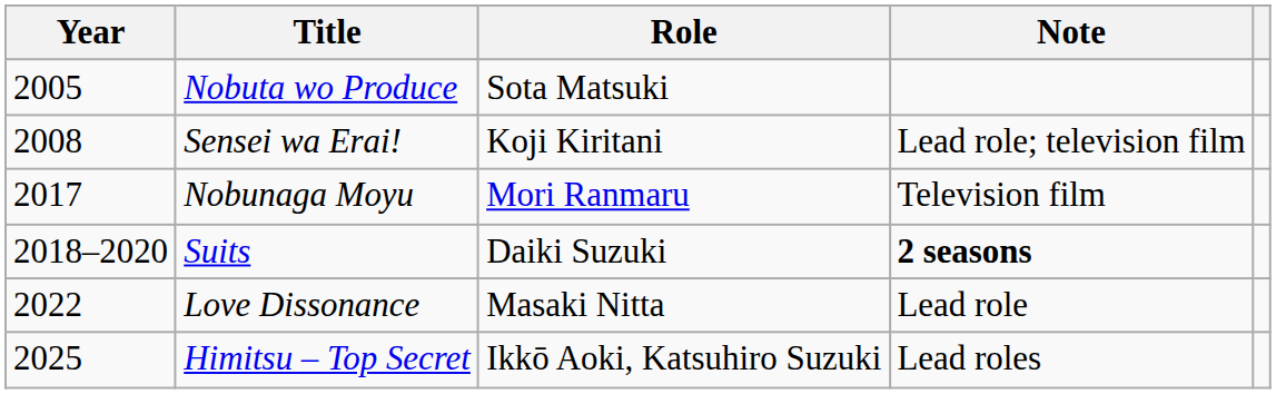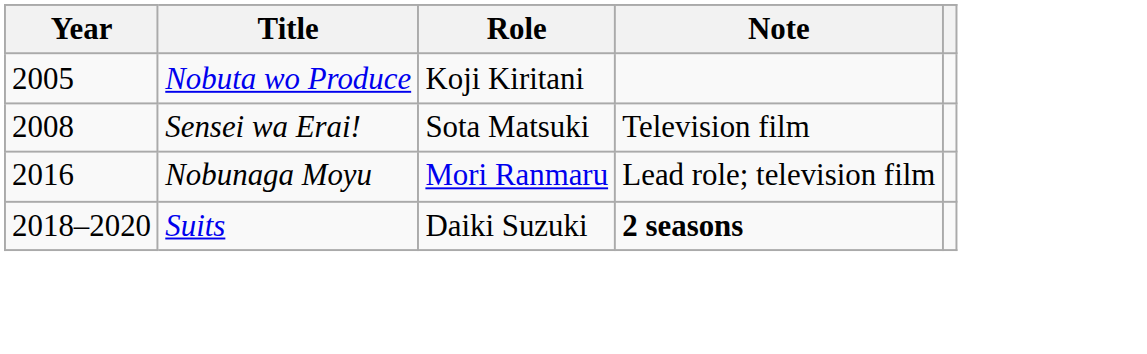Nobuta wo Produce | Role: Sota Matsuki -> Koji Kiritani
Sensei wa Erai! | Role: Koji Kiritani -> Sota Matsuki
Sensei wa Erai! | Note: Lead role; television film -> Television film
Nobunaga Moyu | Year: 2017 -> 2016
Nobunaga Moyu | Note: Television film -> Lead role; television film
- row: 2022 | Love Dissonance | Masaki Nitta | Lead role
- row: 2025 | Himitsu – Top Secret | Ikkō Aoki, Katsuhiro Suzuki | Lead roles
